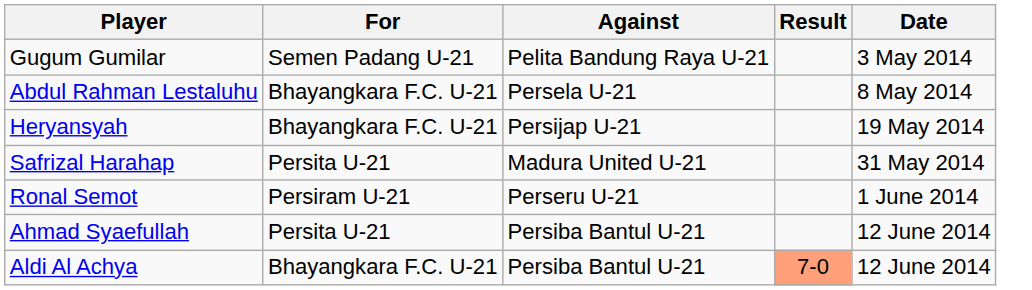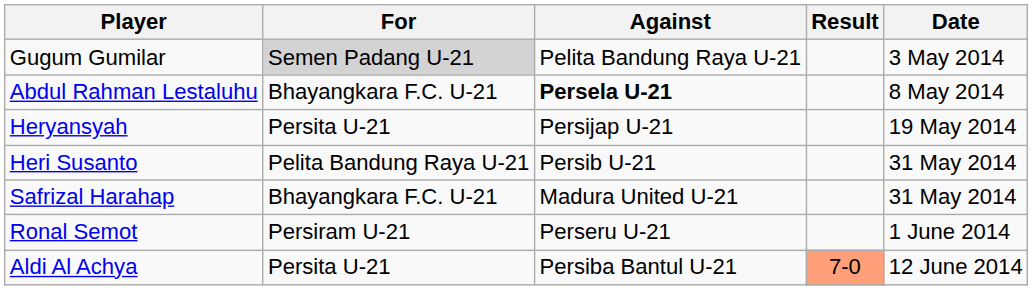Gugum Gumilar | For: no background -> lightgrey background
Abdul Rahman Lestaluhu | Against: normal -> bold
Heryansyah | For: Bhayangkara F.C. U-21 -> Persita U-21
+ row: Heri Susanto | Pelita Bandung Raya U-21 | Persib U-21 | 31 May 2014
Safrizal Harahap | For: Persita U-21 -> Bhayangkara F.C. U-21
- row: Ahmad Syaefullah | Persita U-21 | Persiba Bantul U-21 | 12 June 2014
Aldi Al Achya | For: Bhayangkara F.C. U-21 -> Persita U-21
